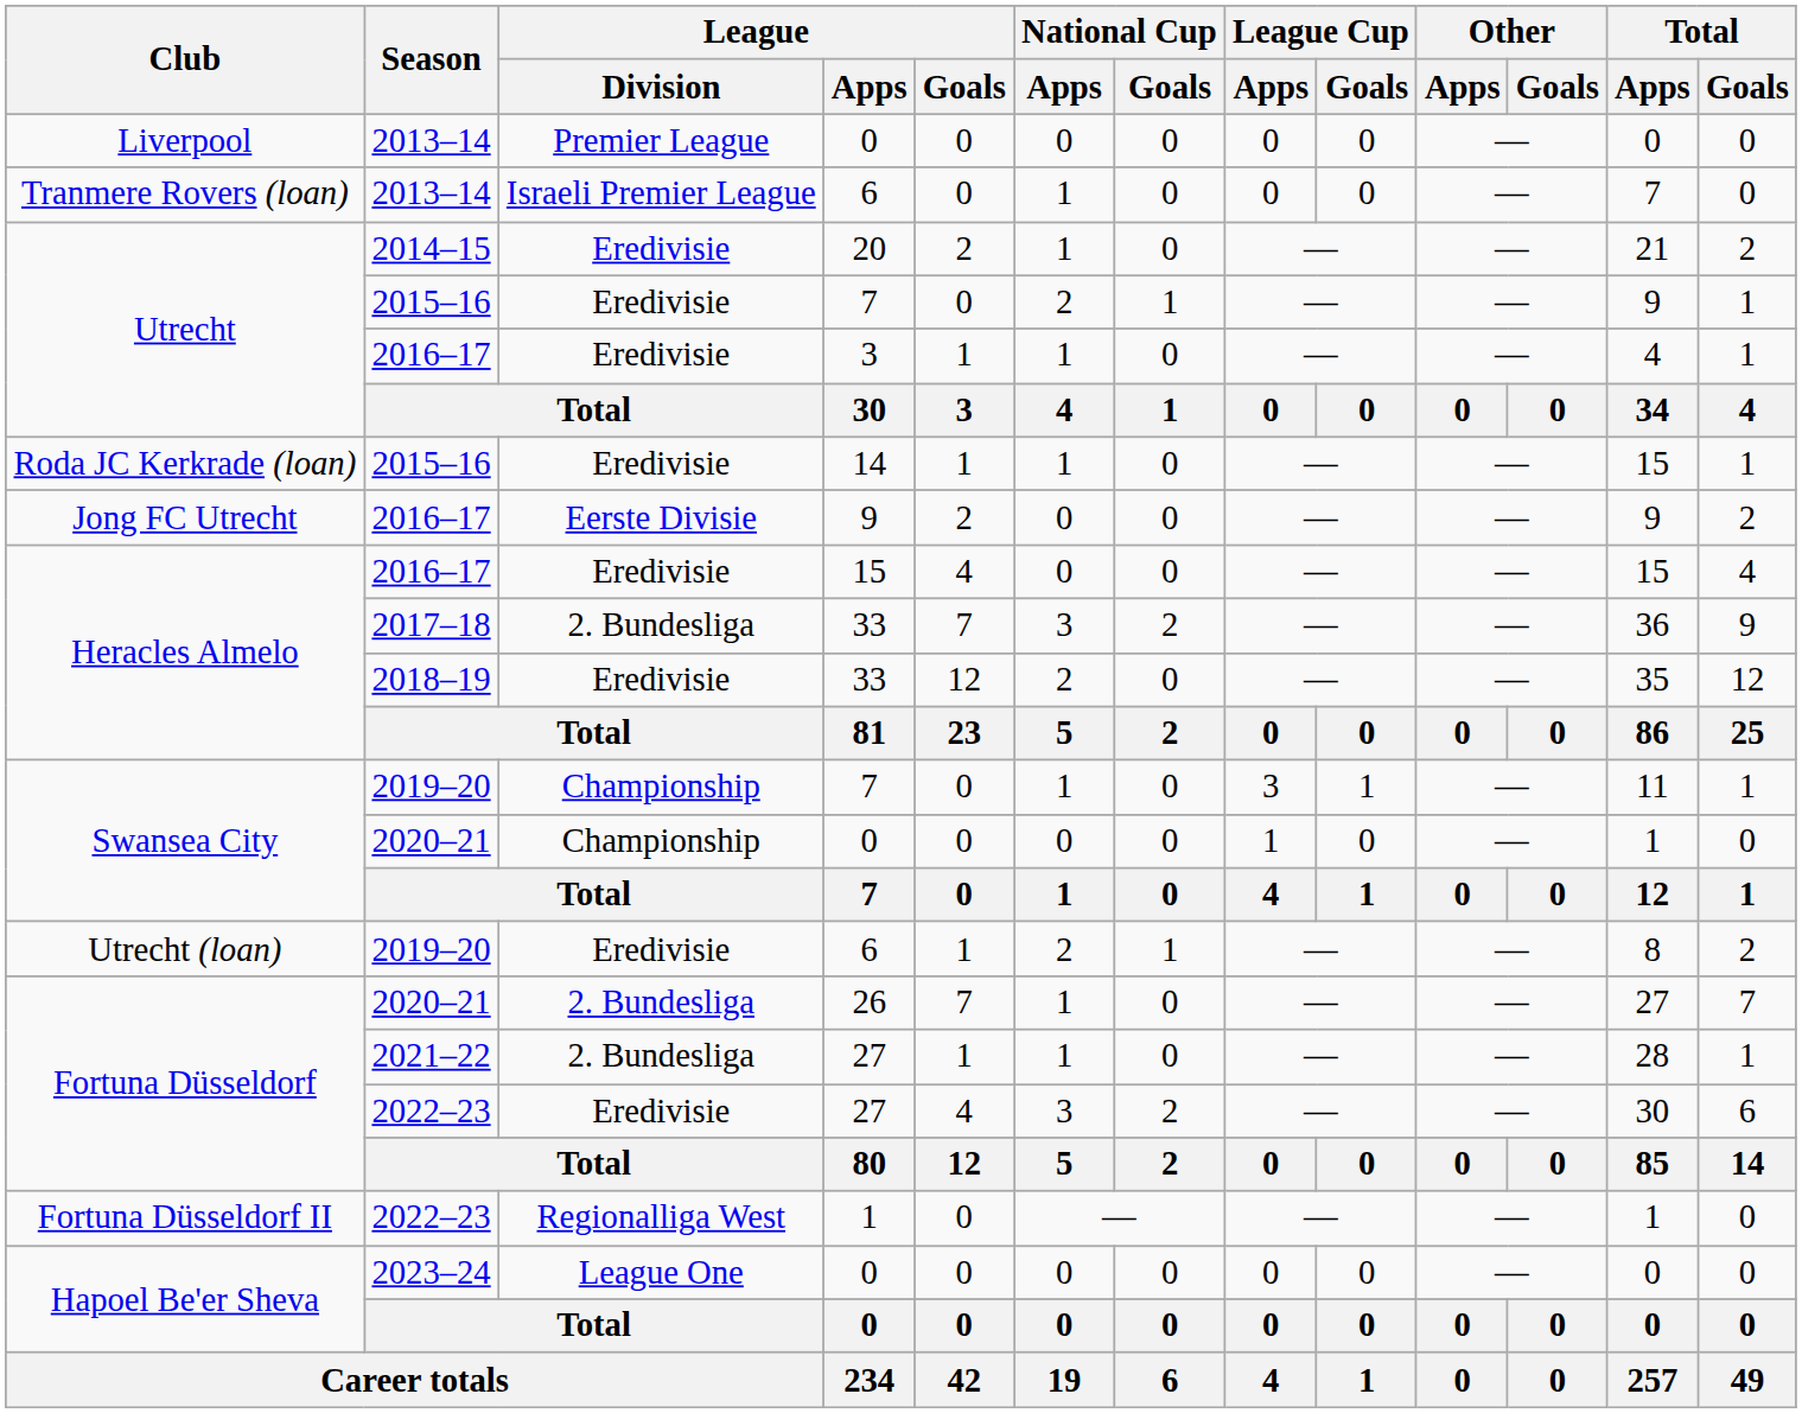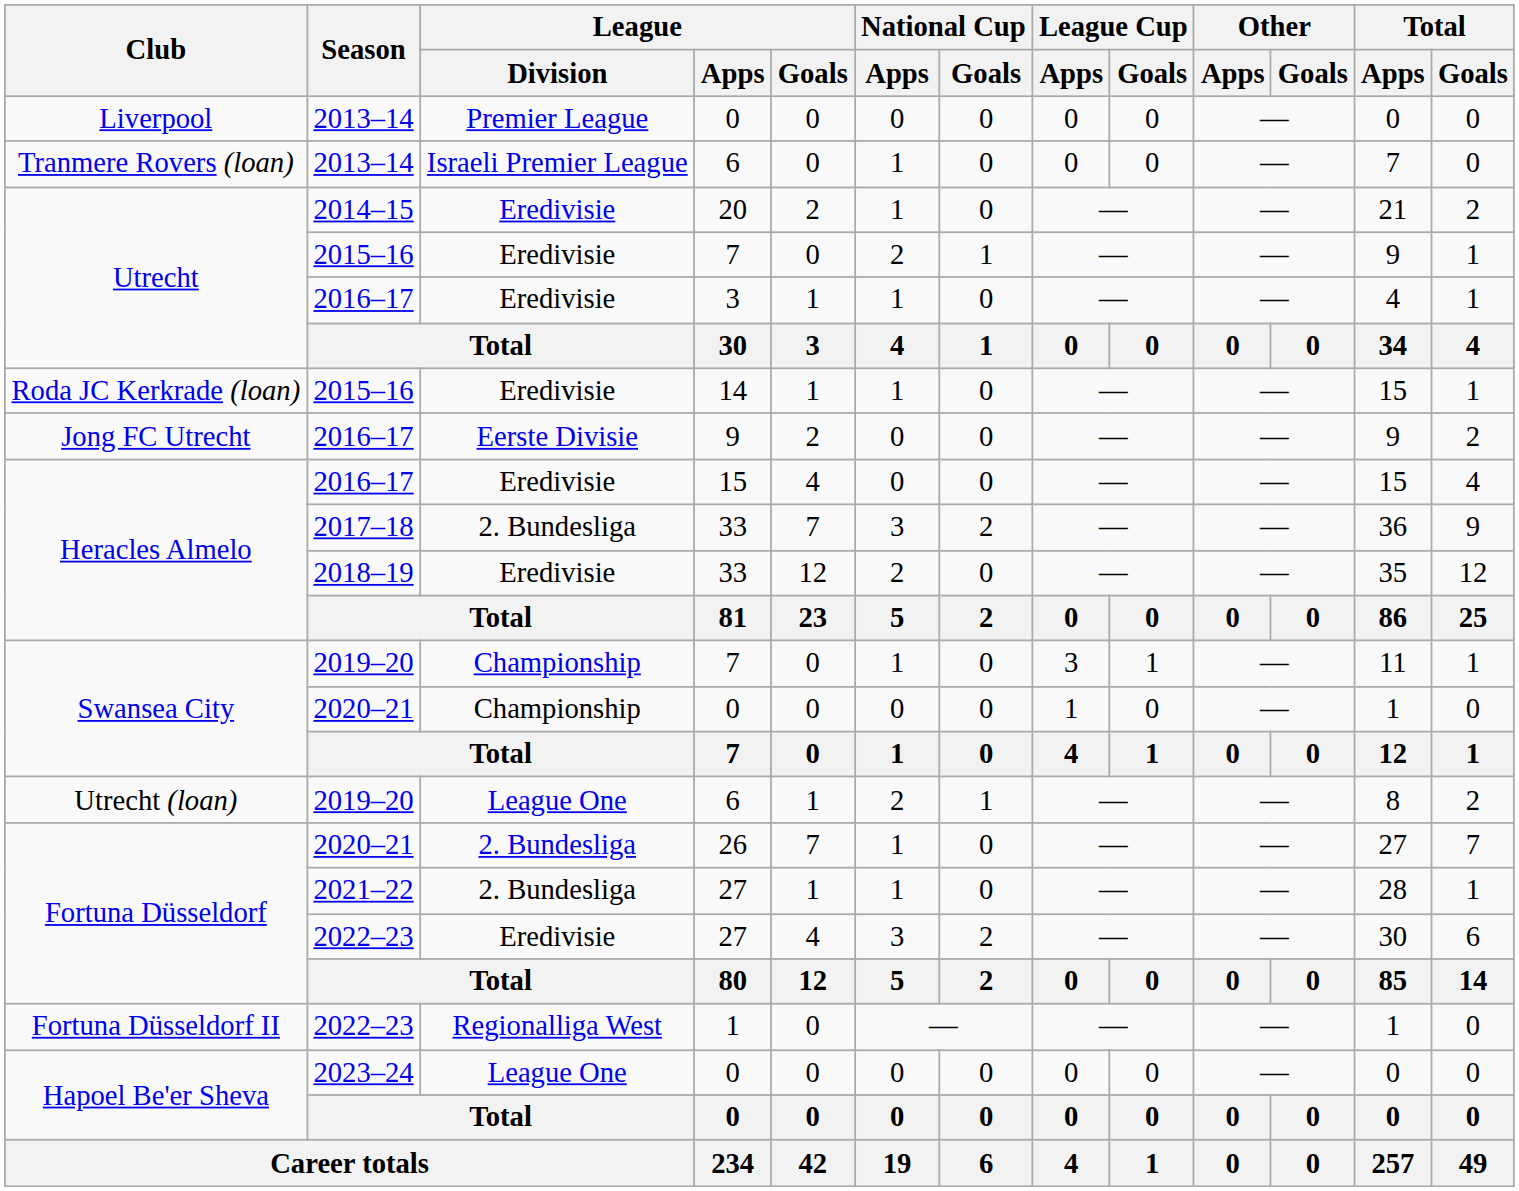2019–20 / 6 | League / Division: Eredivisie -> League One
